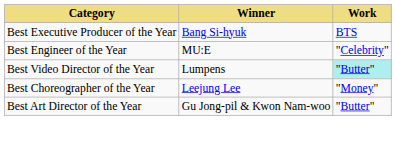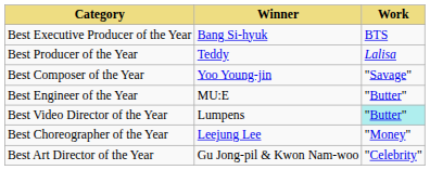+ row: Best Producer of the Year | Teddy | Lalisa
+ row: Best Composer of the Year | Yoo Young-jin | "Savage"
Best Engineer of the Year | Work: "Celebrity" -> "Butter"
Best Art Director of the Year | Work: "Butter" -> "Celebrity"
